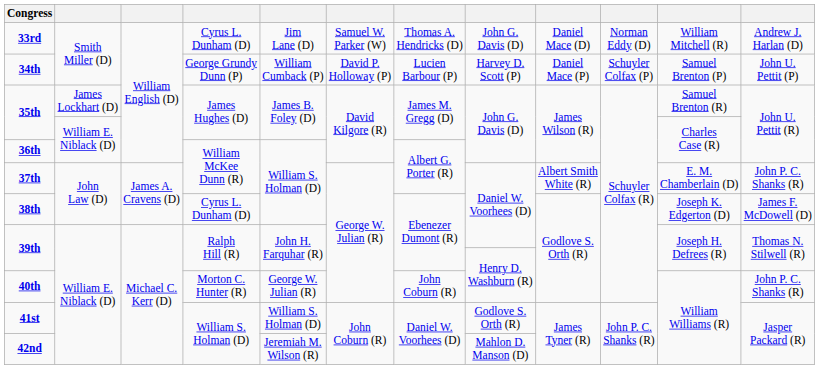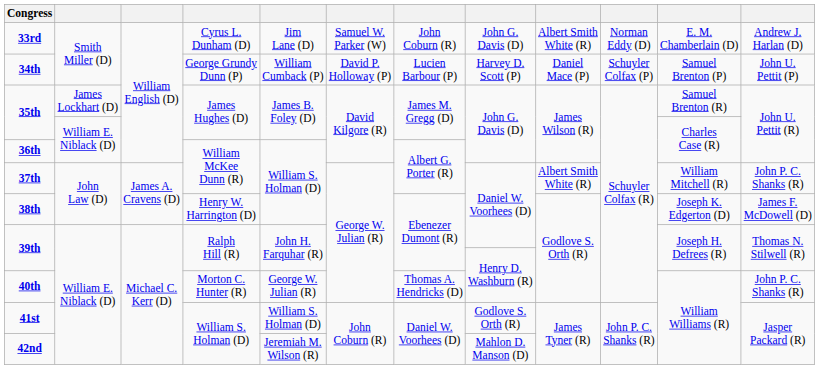33rd | column 7: Thomas A. Hendricks (D) -> John Coburn (R)
33rd | column 9: Daniel Mace (D) -> Albert Smith White (R)
33rd | column 11: William Mitchell (R) -> E. M. Chamberlain (D)
37th | column 11: E. M. Chamberlain (D) -> William Mitchell (R)
38th | column 4: Cyrus L. Dunham (D) -> Henry W. Harrington (D)
40th | column 7: John Coburn (R) -> Thomas A. Hendricks (D)
